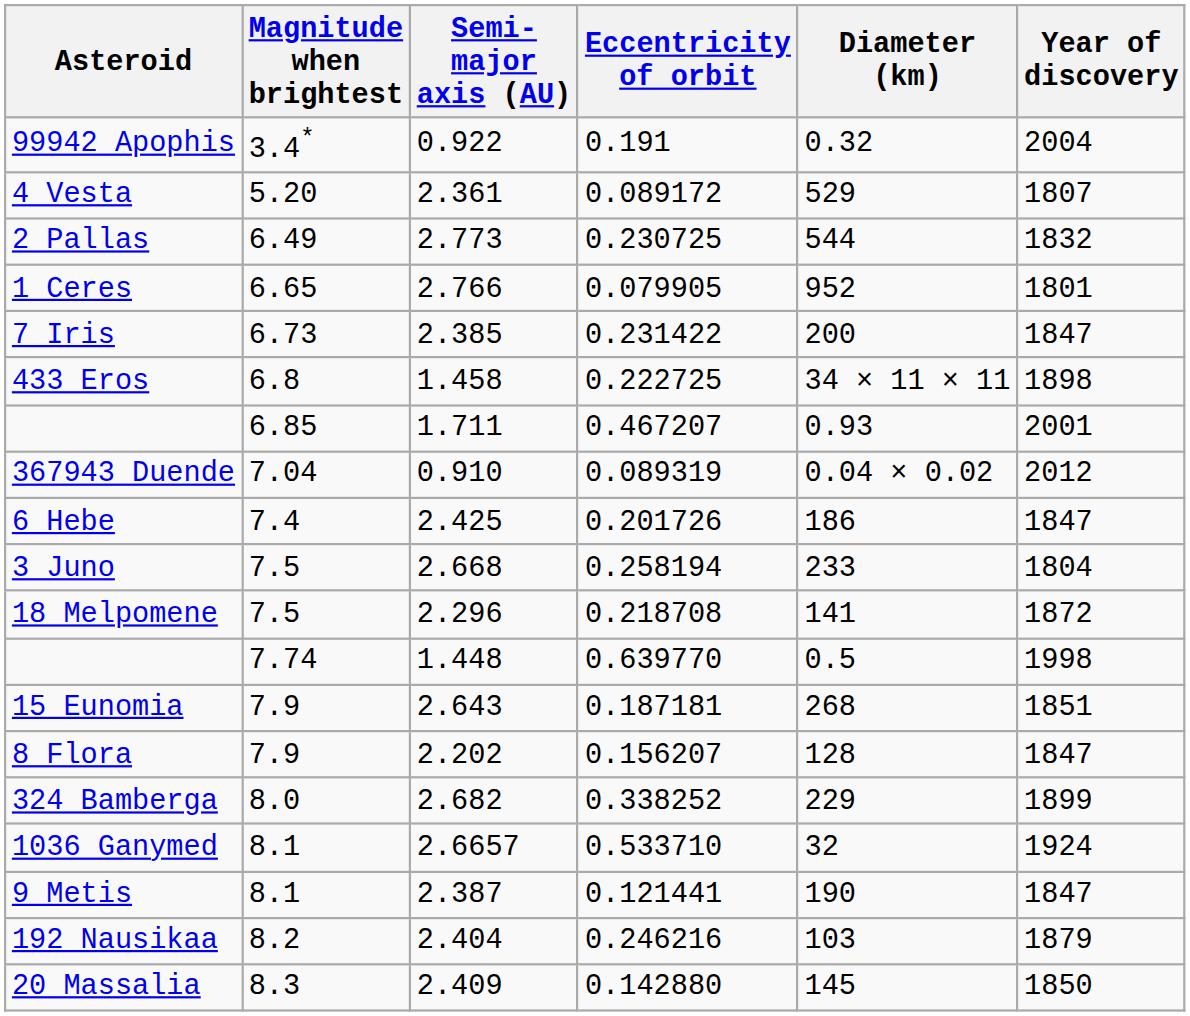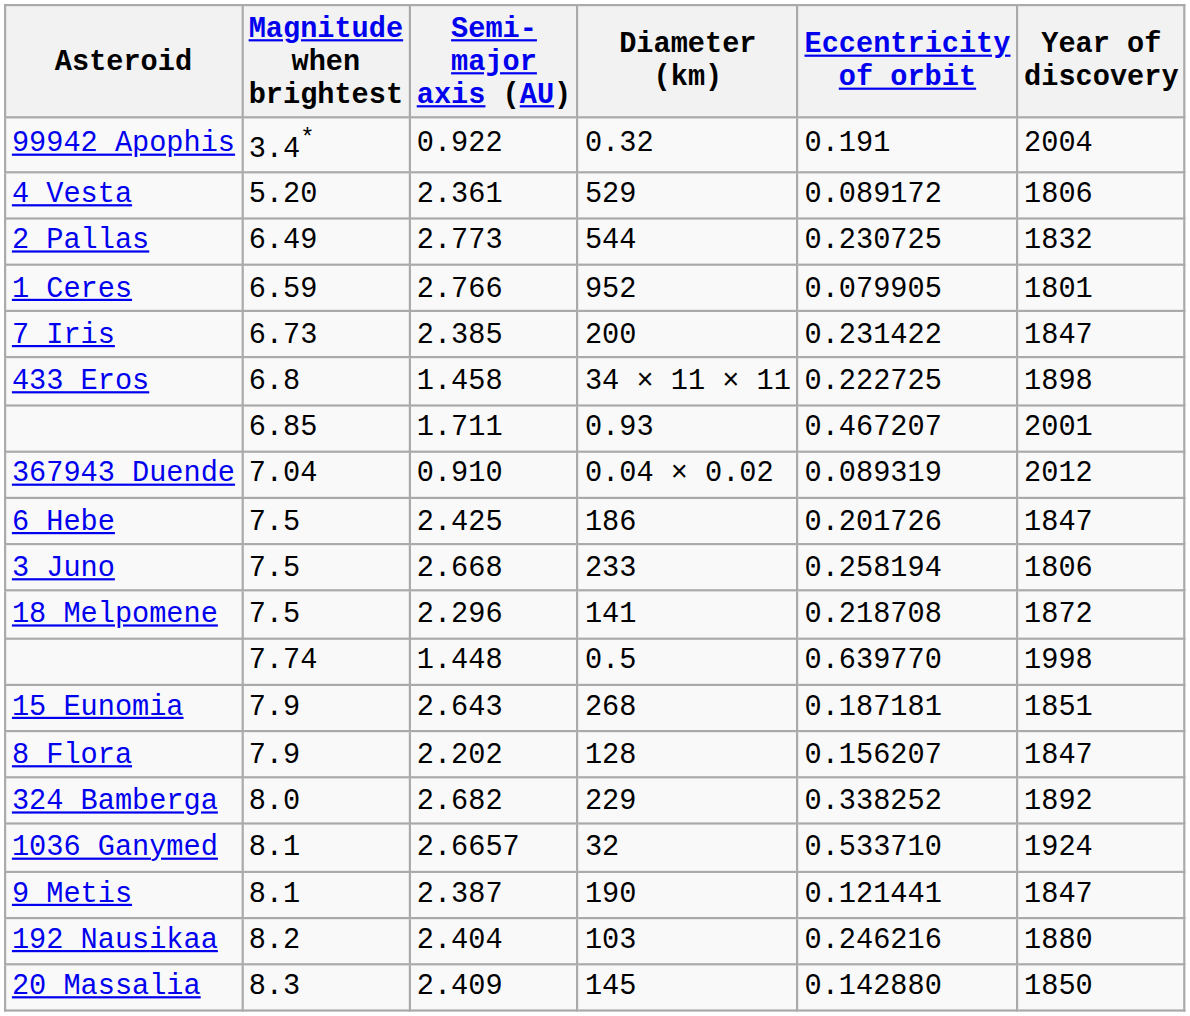columns swapped: Eccentricity of orbit <-> Diameter (km)
4 Vesta | Year of discovery: 1807 -> 1806
1 Ceres | Magnitude when brightest: 6.65 -> 6.59
6 Hebe | Magnitude when brightest: 7.4 -> 7.5
3 Juno | Year of discovery: 1804 -> 1806
324 Bamberga | Year of discovery: 1899 -> 1892
192 Nausikaa | Year of discovery: 1879 -> 1880
